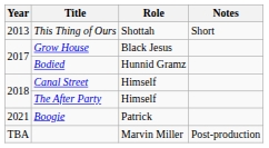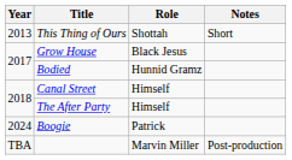Boogie | Year: 2021 -> 2024
